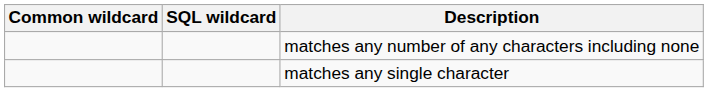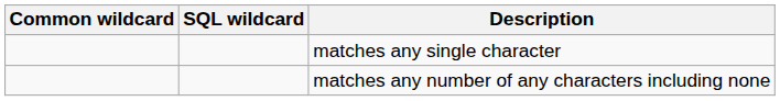rows swapped: matches any single character <-> matches any number of any characters including none
